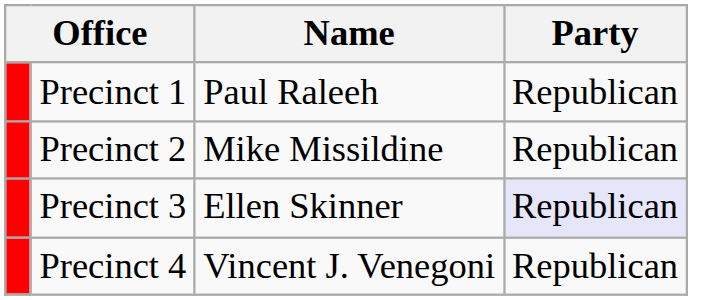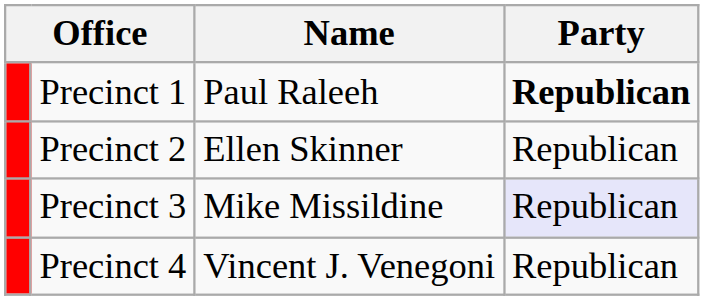Precinct 1 | Party: normal -> bold
Precinct 2 | Name: Mike Missildine -> Ellen Skinner
Precinct 3 | Name: Ellen Skinner -> Mike Missildine
